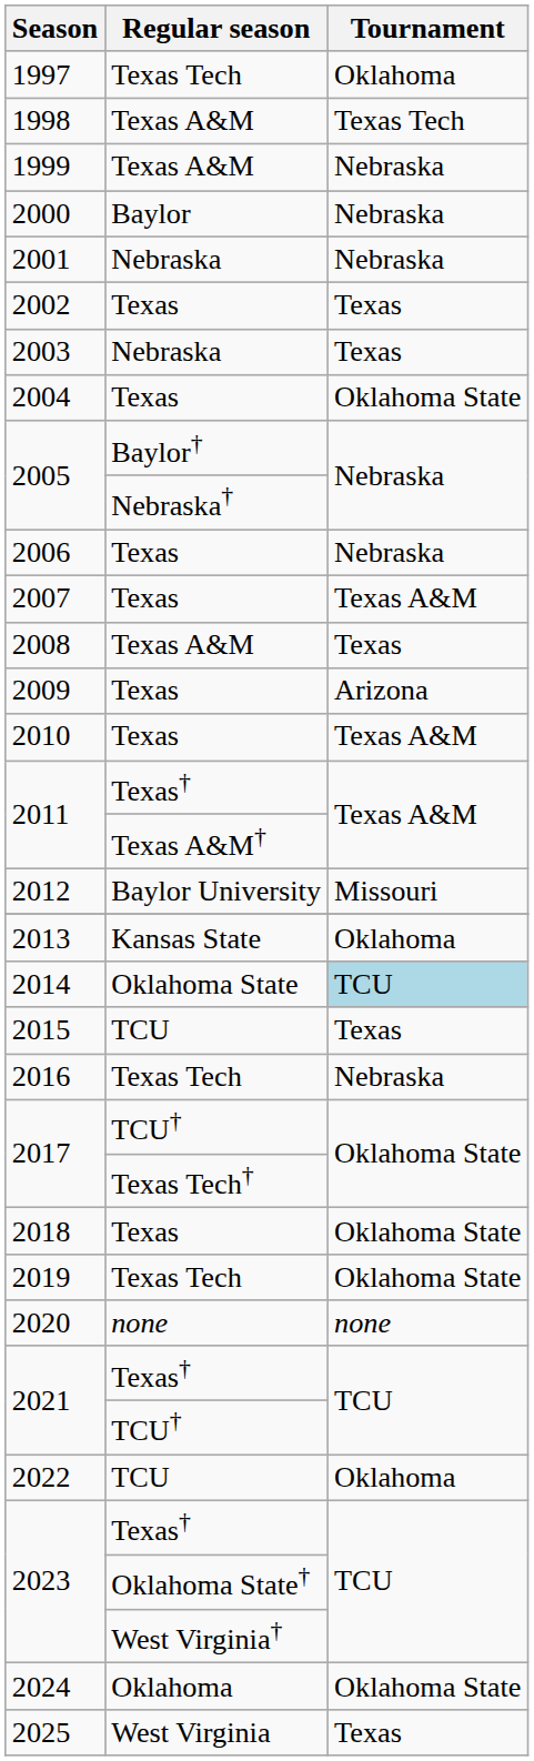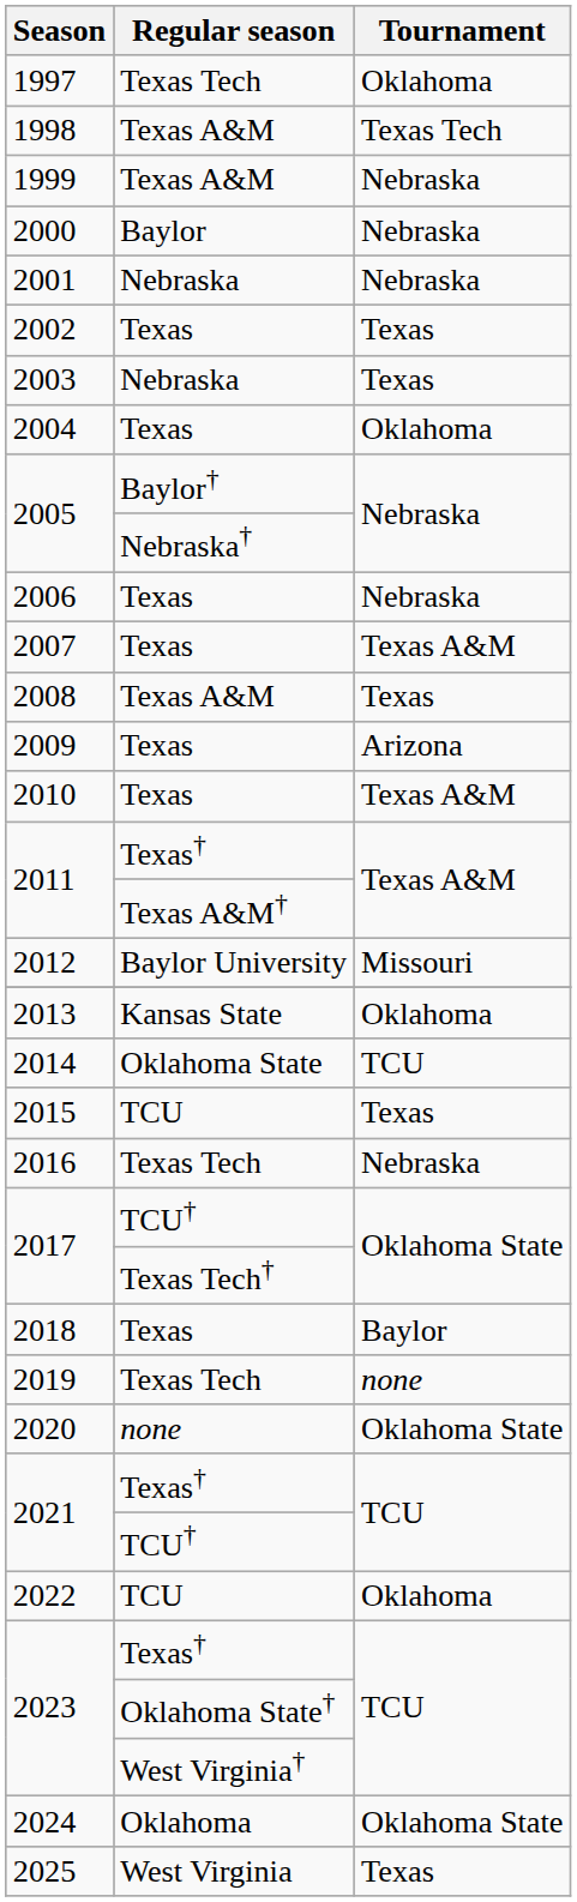2004 | Tournament: Oklahoma State -> Oklahoma
2014 | Tournament: lightblue background -> no background
2018 | Tournament: Oklahoma State -> Baylor
2019 | Tournament: Oklahoma State -> none
2020 | Tournament: none -> Oklahoma State
